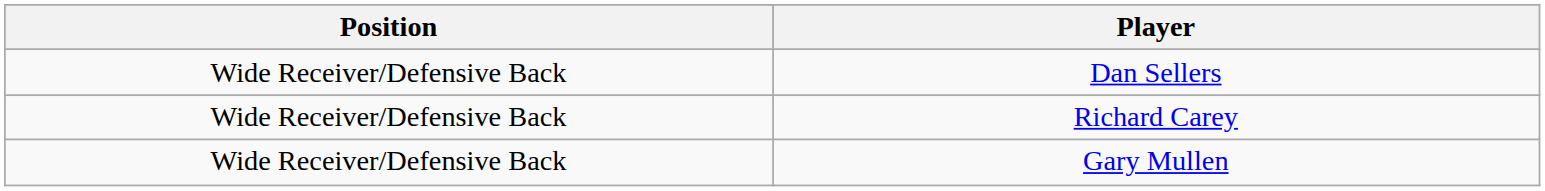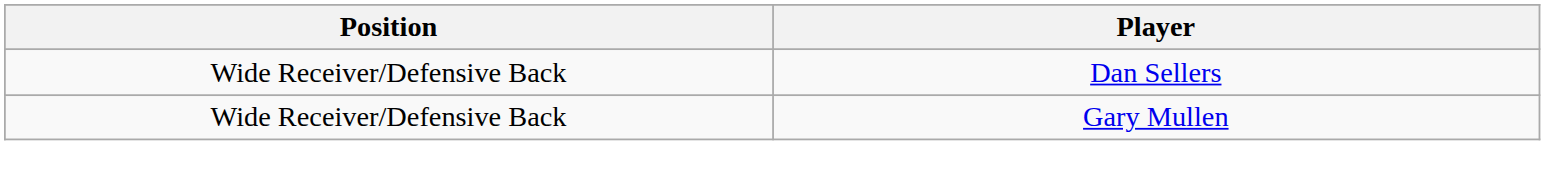- row: Wide Receiver/Defensive Back | Richard Carey
